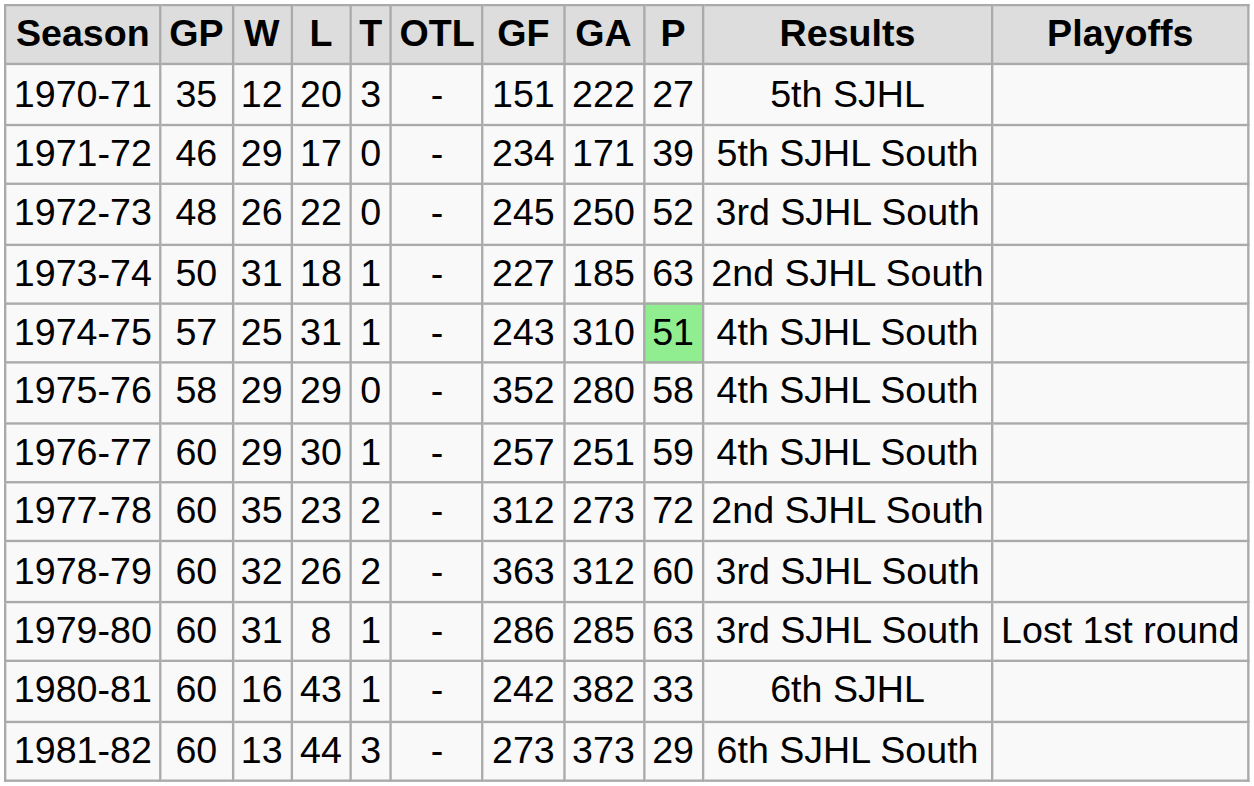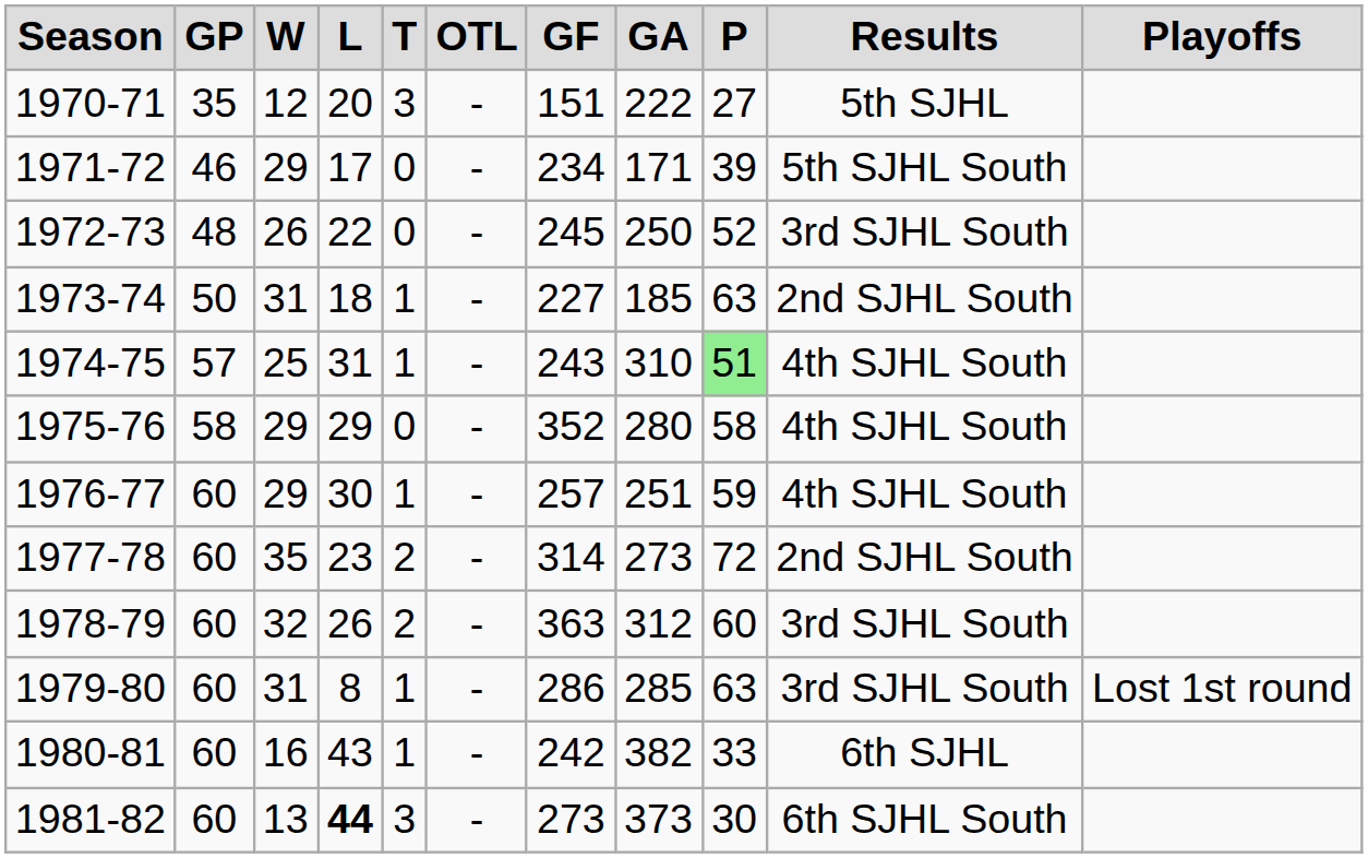1977-78 | GF: 312 -> 314
1981-82 | L: normal -> bold
1981-82 | P: 29 -> 30
